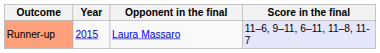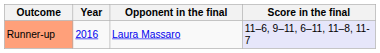Runner-up | Year: 2015 -> 2016
